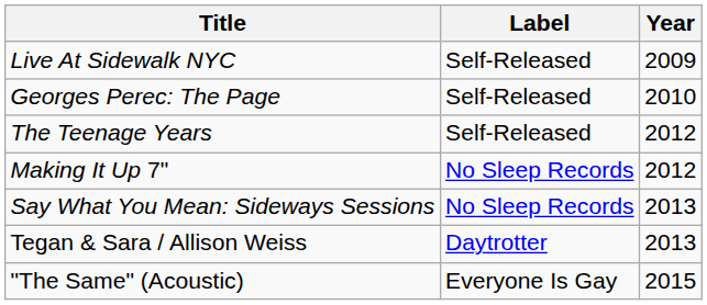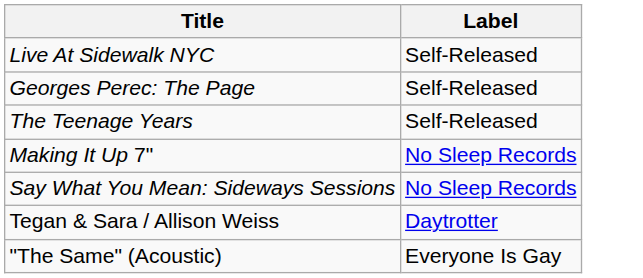- column: Year | 2009 | 2010 | 2012 | 2012 | 2013 | 2013 | 2015
